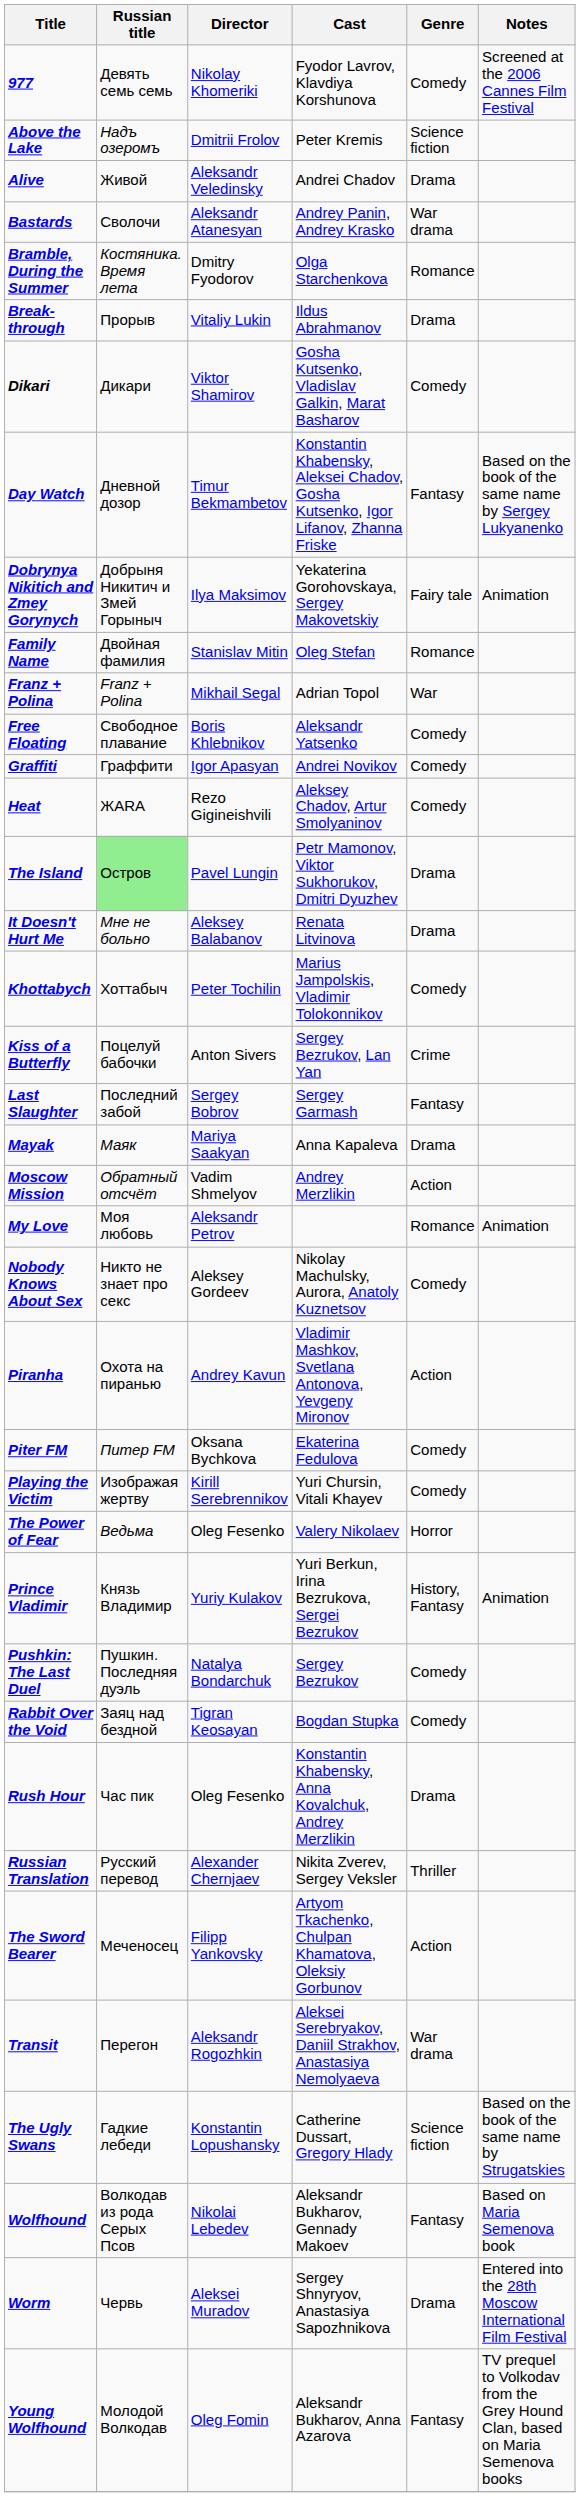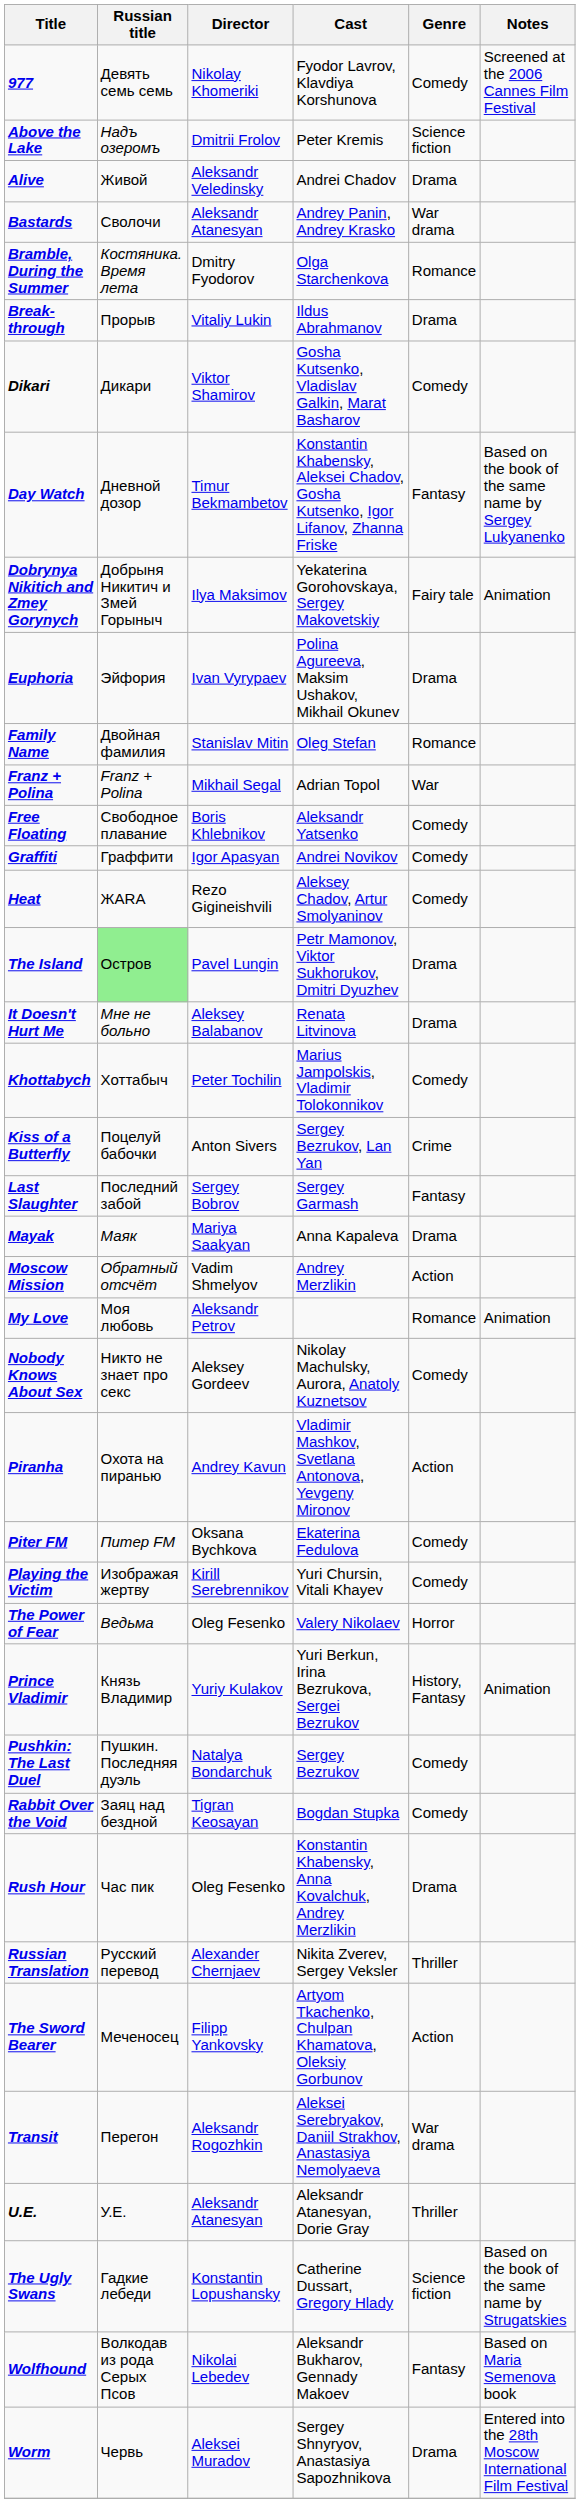+ row: Euphoria | Эйфория | Ivan Vyrypaev | Polina Agureeva, Maksim Ushakov, Mikhail Okunev | Drama
+ row: U.E. | У.Е. | Aleksandr Atanesyan | Aleksandr Atanesyan, Dorie Gray | Thriller
- row: Young Wolfhound | Молодой Волкодав | Oleg Fomin | Aleksandr Bukharov, Anna Azarova | Fantasy | TV prequel to Volkodav from the Grey Hound Clan, based on Maria Semenova books
